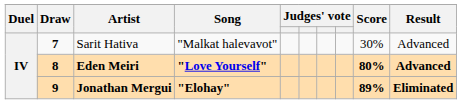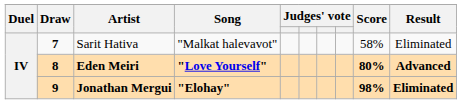Sarit Hativa | Score: 30% -> 58%
Sarit Hativa | Result: Advanced -> Eliminated
Jonathan Mergui | Score: 89% -> 98%
